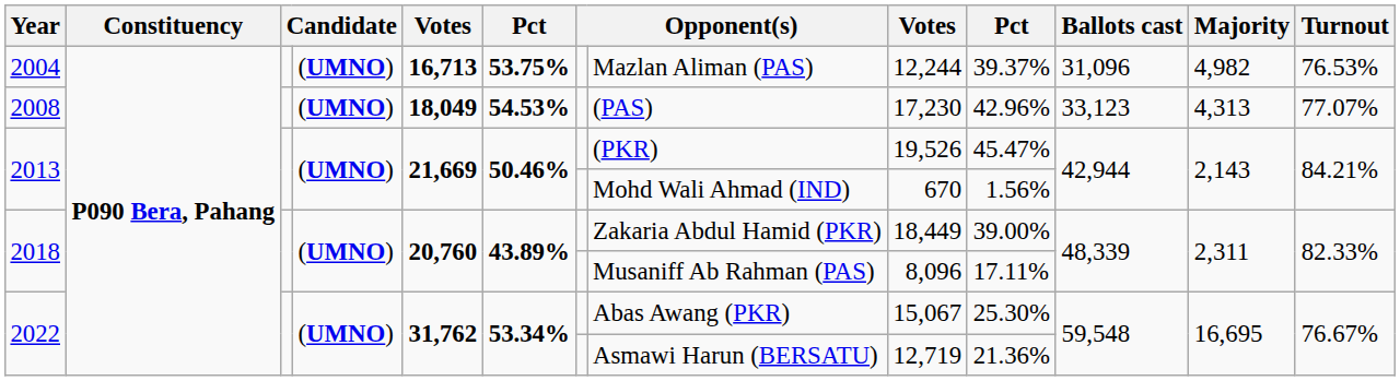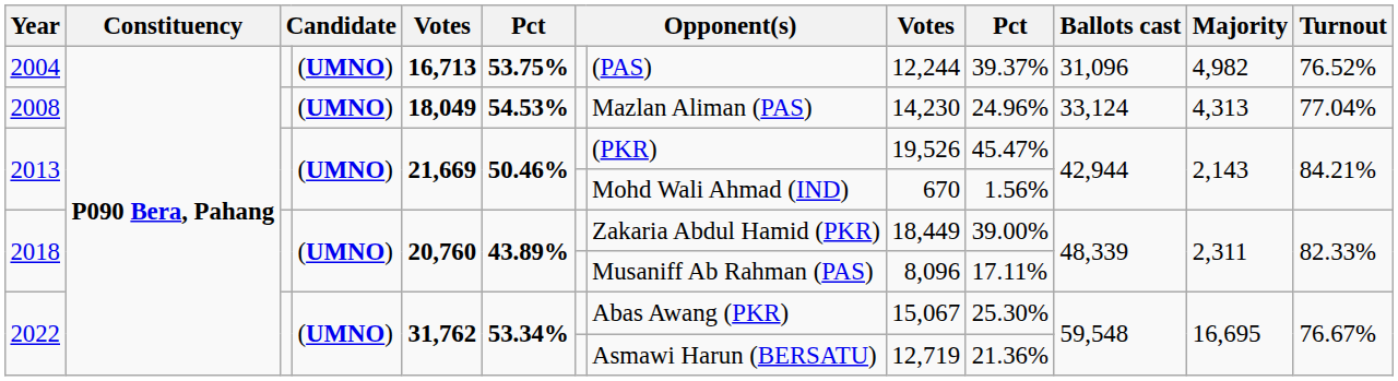2004 | column 8: Mazlan Aliman (PAS) -> (PAS)
2004 | Turnout: 76.53% -> 76.52%
2008 | column 8: (PAS) -> Mazlan Aliman (PAS)
2008 | column 9: 17,230 -> 14,230
2008 | column 10: 42.96% -> 24.96%
2008 | Ballots cast: 33,123 -> 33,124
2008 | Turnout: 77.07% -> 77.04%
